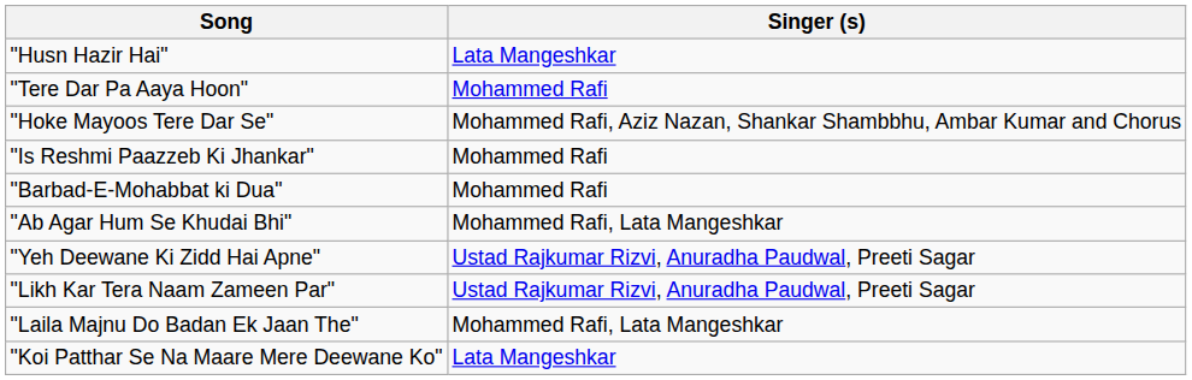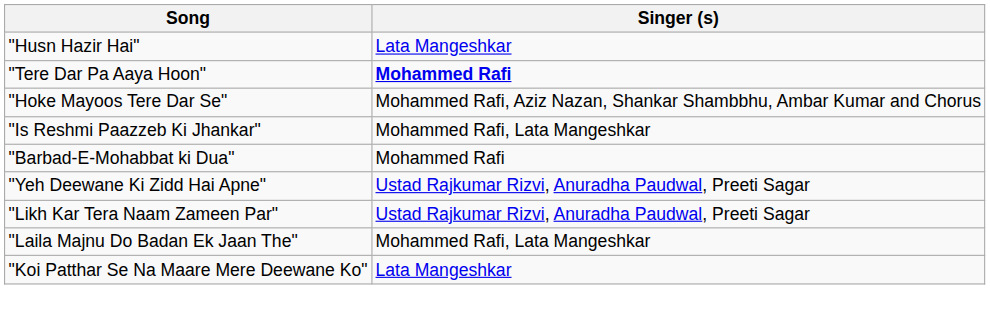"Tere Dar Pa Aaya Hoon" | Singer (s): normal -> bold
"Is Reshmi Paazzeb Ki Jhankar" | Singer (s): Mohammed Rafi -> Mohammed Rafi, Lata Mangeshkar
- row: "Ab Agar Hum Se Khudai Bhi" | Mohammed Rafi, Lata Mangeshkar
